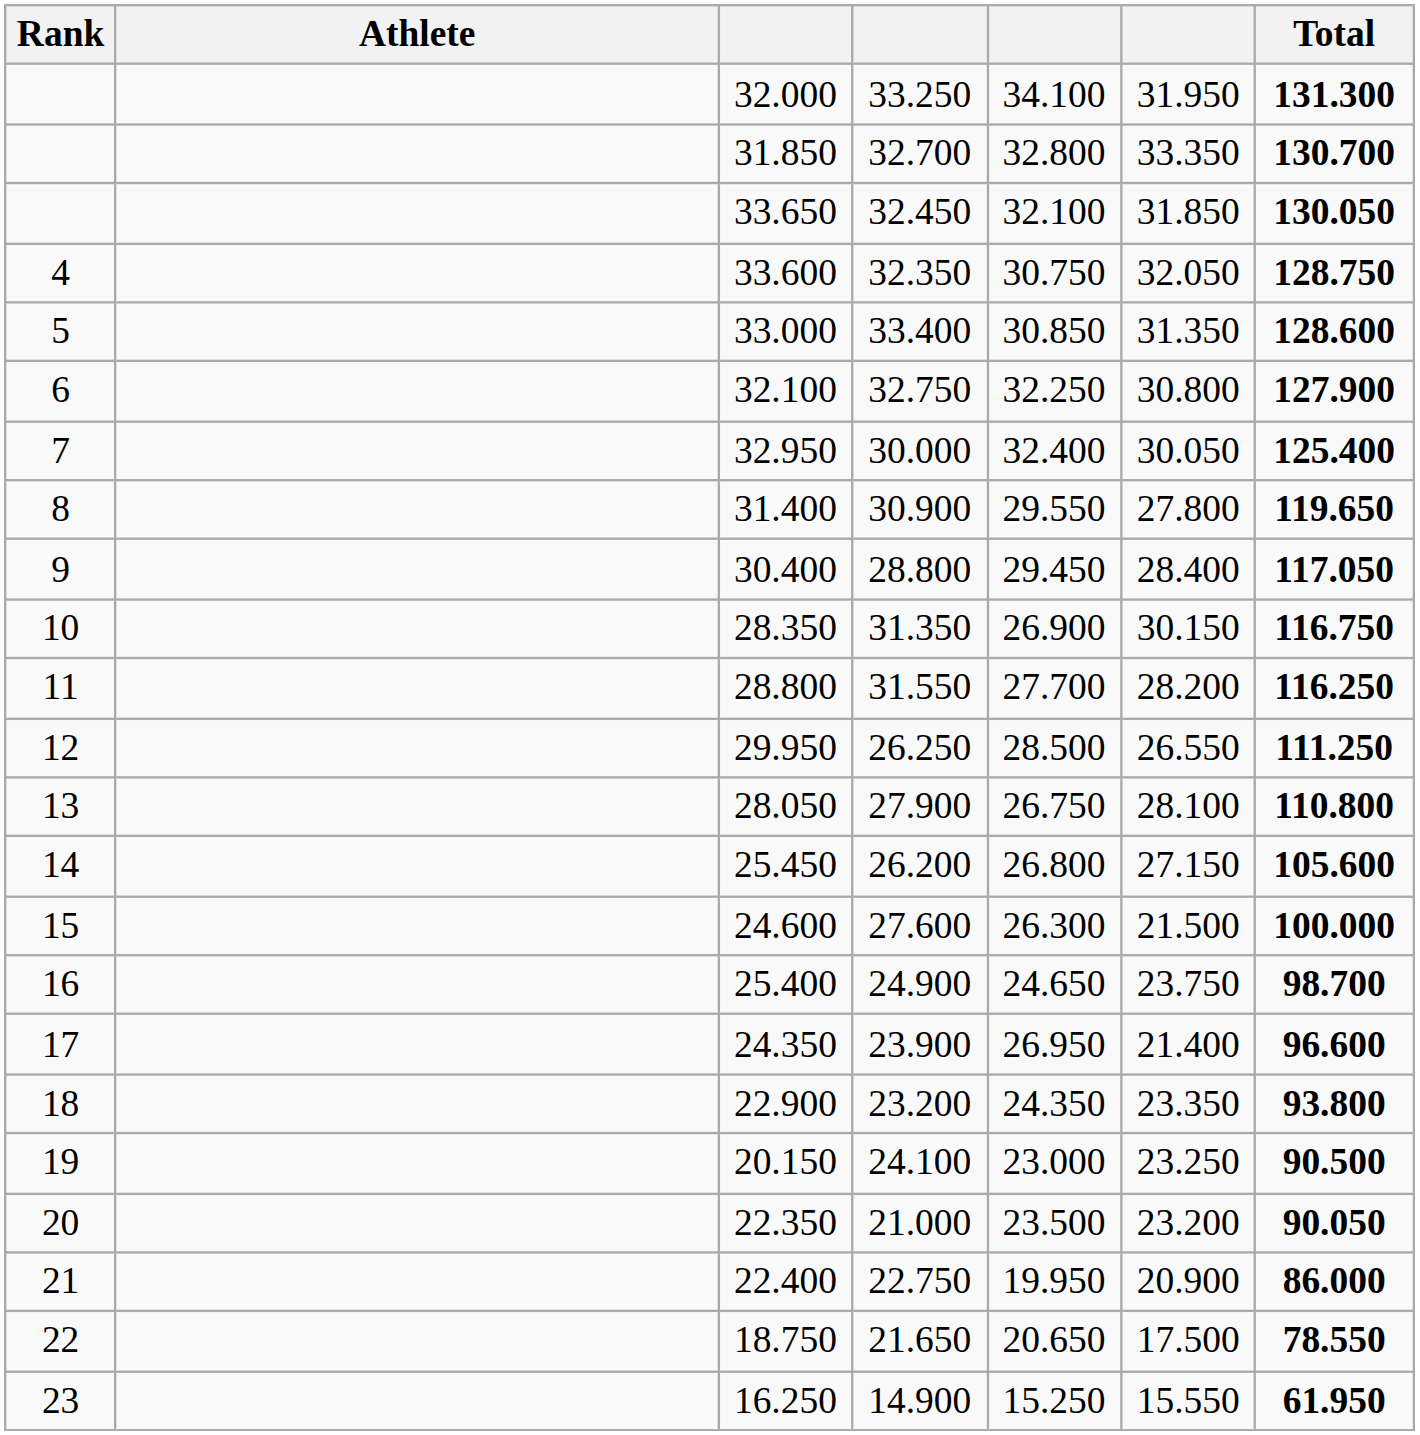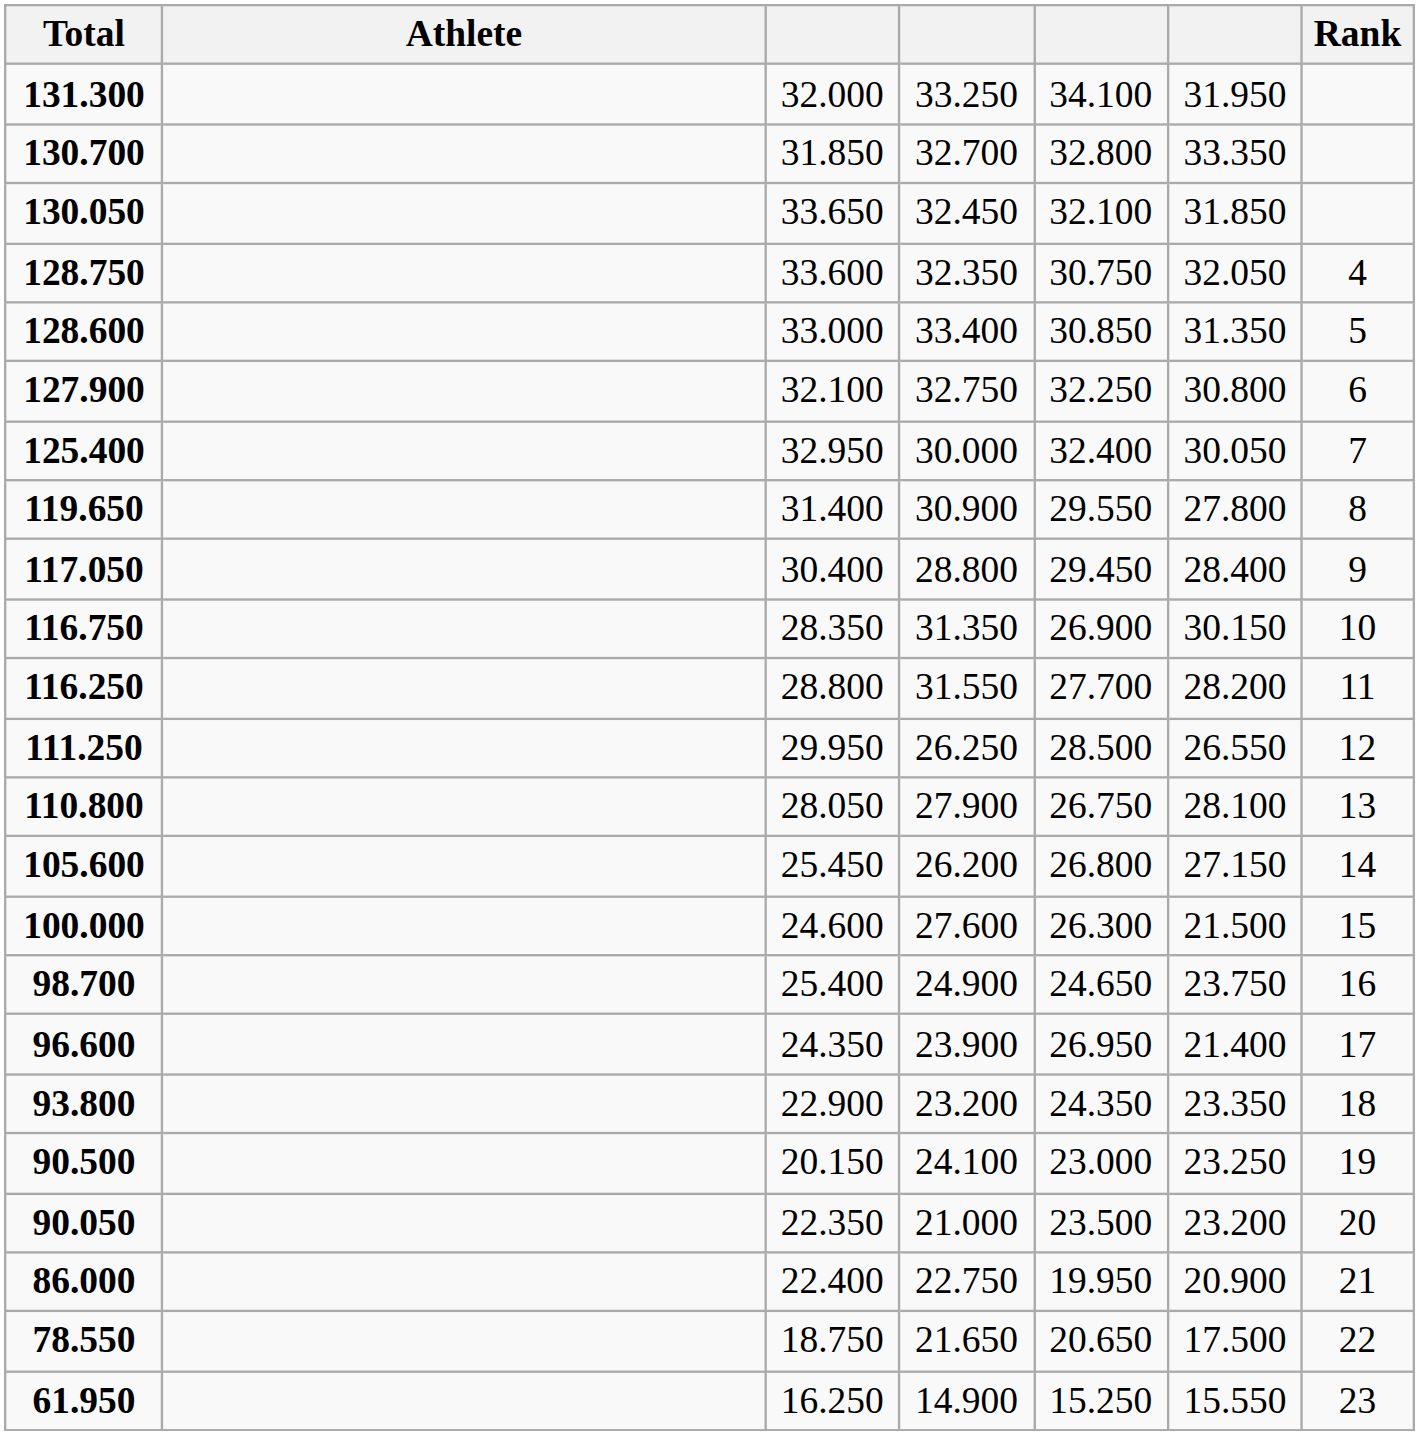columns swapped: Rank <-> Total
